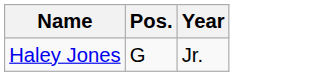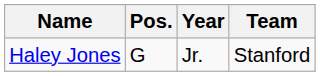+ column: Team | Stanford
